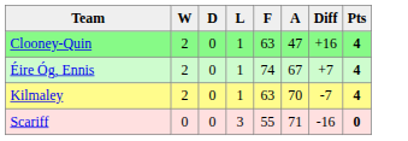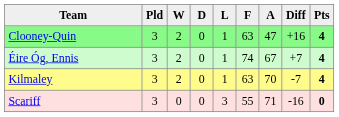+ column: Pld | 3 | 3 | 3 | 3
